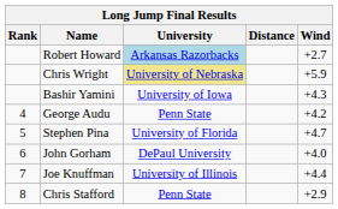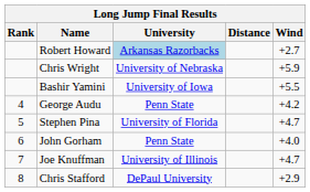Chris Wright | University: khaki background -> no background
Bashir Yamini | Wind: +4.3 -> +5.5
John Gorham | University: DePaul University -> Penn State
Joe Knuffman | Wind: +4.4 -> +4.7
Chris Stafford | University: Penn State -> DePaul University
